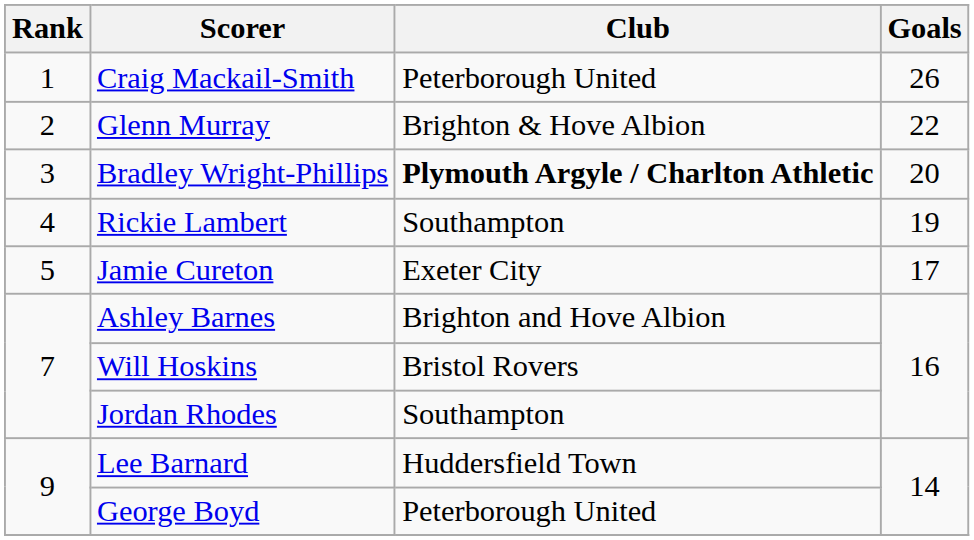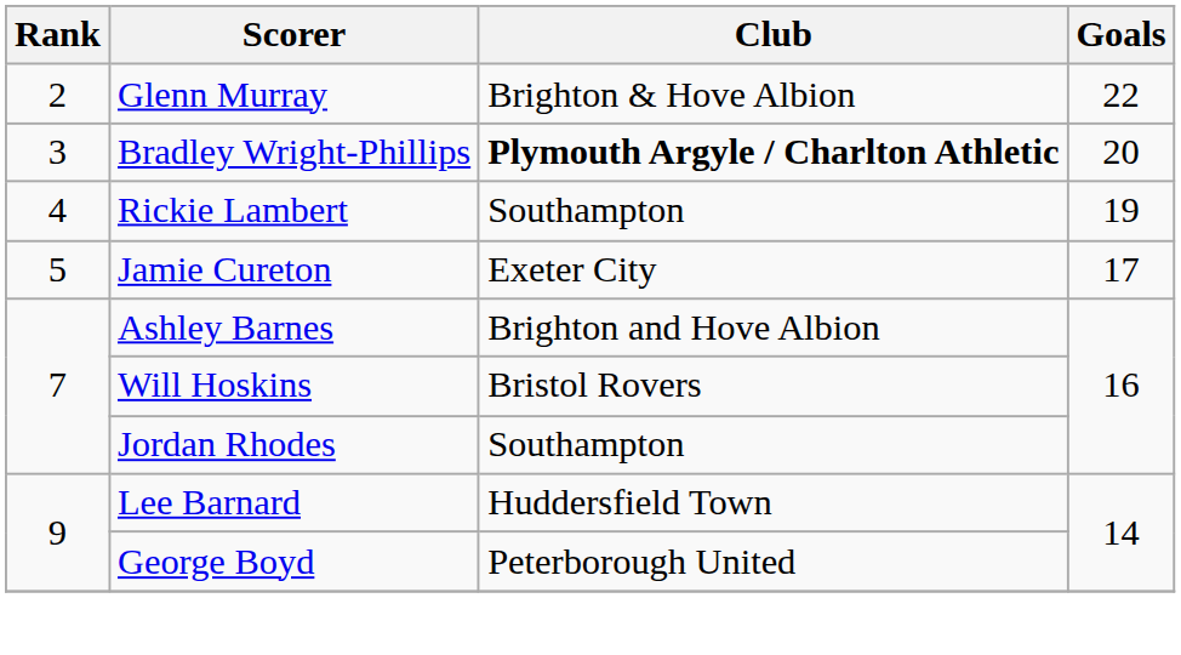- row: 1 | Craig Mackail-Smith | Peterborough United | 26
